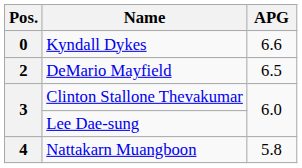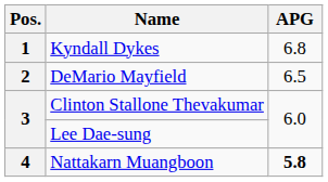Kyndall Dykes | Pos.: 0 -> 1
Kyndall Dykes | APG: 6.6 -> 6.8
Nattakarn Muangboon | APG: normal -> bold
